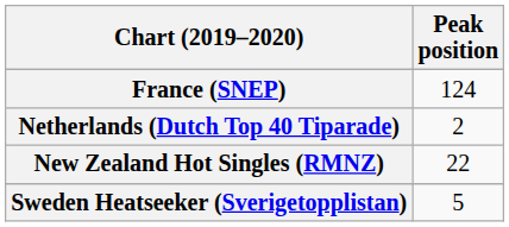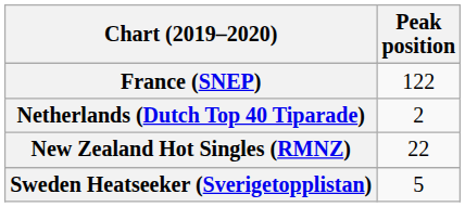France (SNEP) | Peak position: 124 -> 122
